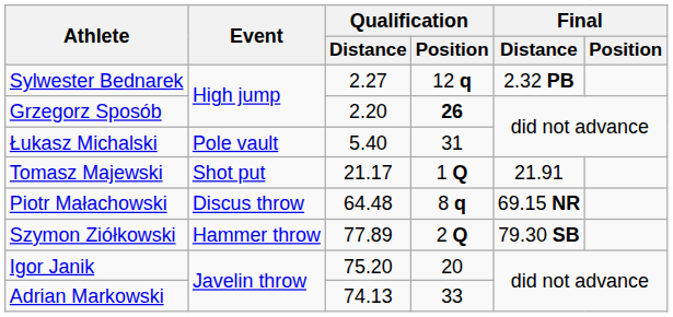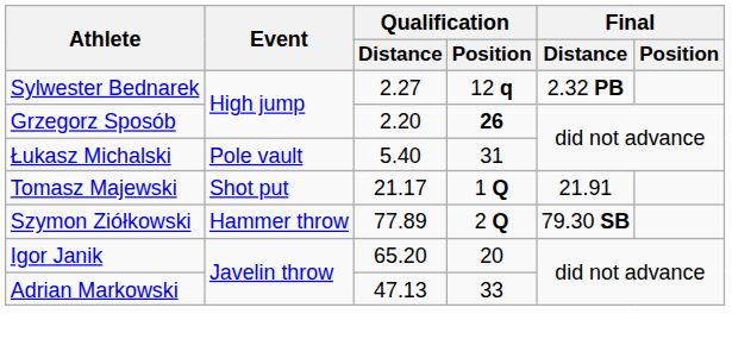- row: Piotr Małachowski | Discus throw | 64.48 | 8 q | 69.15 NR
Igor Janik | Qualification / Distance: 75.20 -> 65.20
Adrian Markowski | Qualification / Distance: 74.13 -> 47.13
